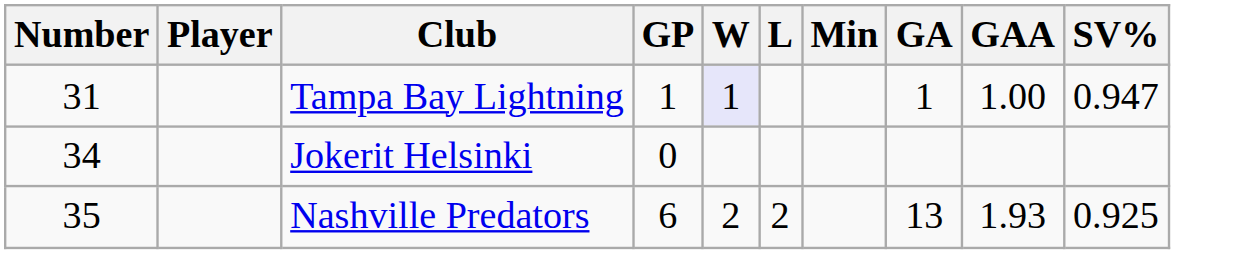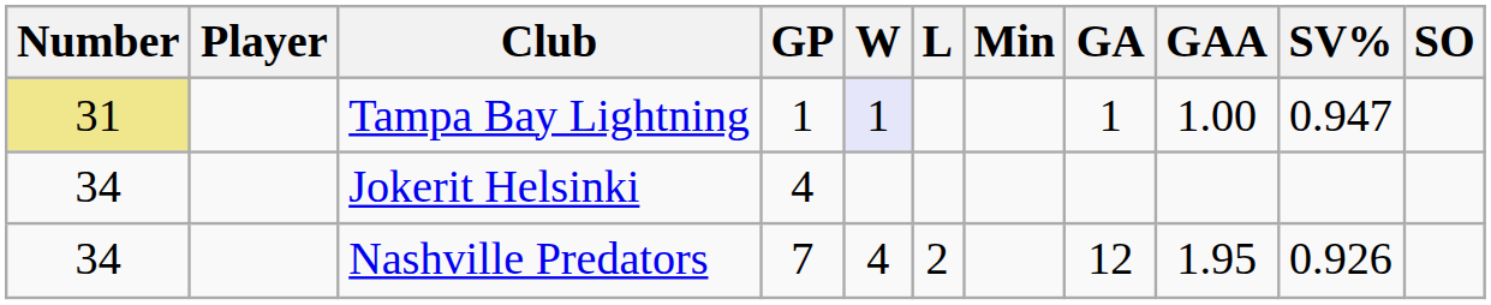+ column: SO
Tampa Bay Lightning | Number: no background -> khaki background
Jokerit Helsinki | GP: 0 -> 4
Nashville Predators | Number: 35 -> 34
Nashville Predators | GP: 6 -> 7
Nashville Predators | W: 2 -> 4
Nashville Predators | GA: 13 -> 12
Nashville Predators | GAA: 1.93 -> 1.95
Nashville Predators | SV%: 0.925 -> 0.926
